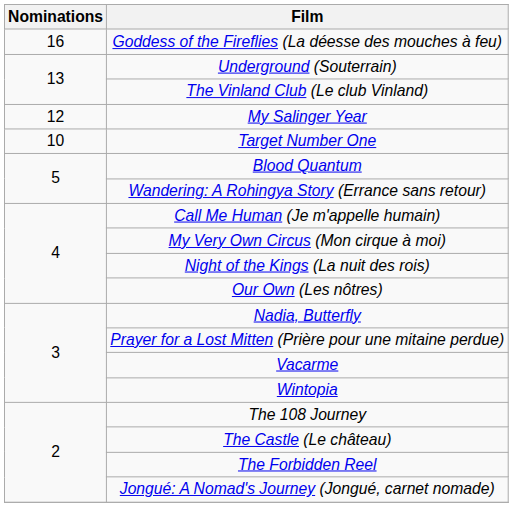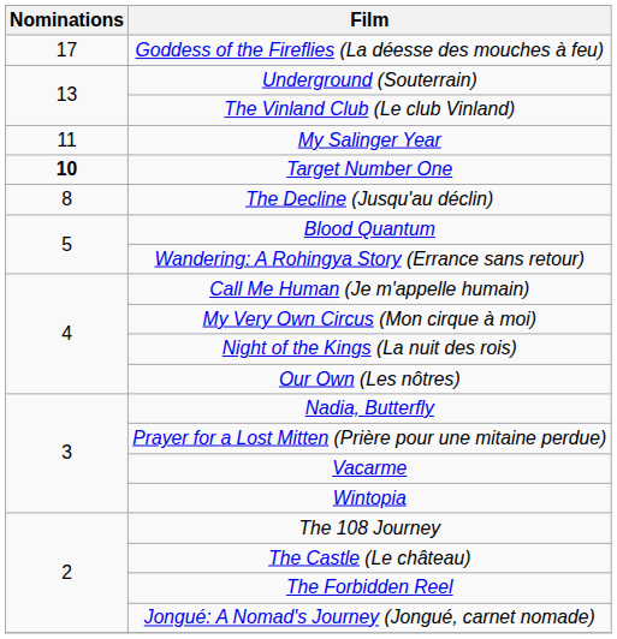Goddess of the Fireflies (La déesse des mouches à feu) | Nominations: 16 -> 17
My Salinger Year | Nominations: 12 -> 11
Target Number One | Nominations: normal -> bold
+ row: 8 | The Decline (Jusqu'au déclin)
